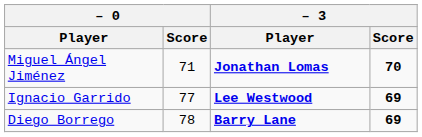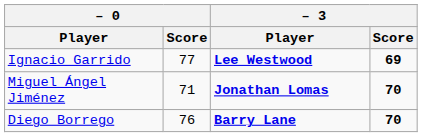rows swapped: Ignacio Garrido <-> Miguel Ángel Jiménez
Diego Borrego | – 0 / Score: 78 -> 76
Diego Borrego | – 3 / Score: 69 -> 70
